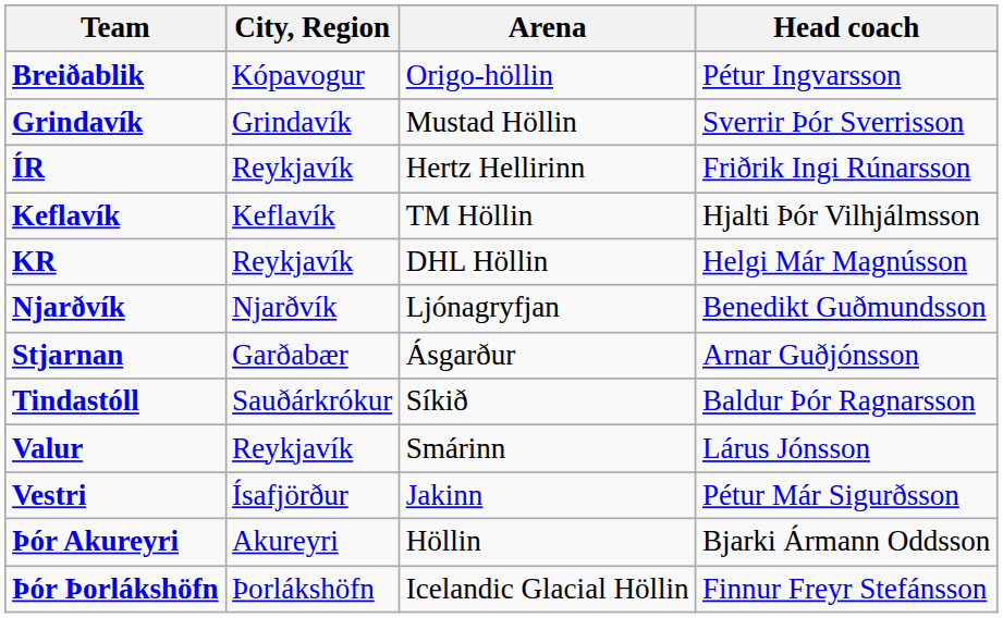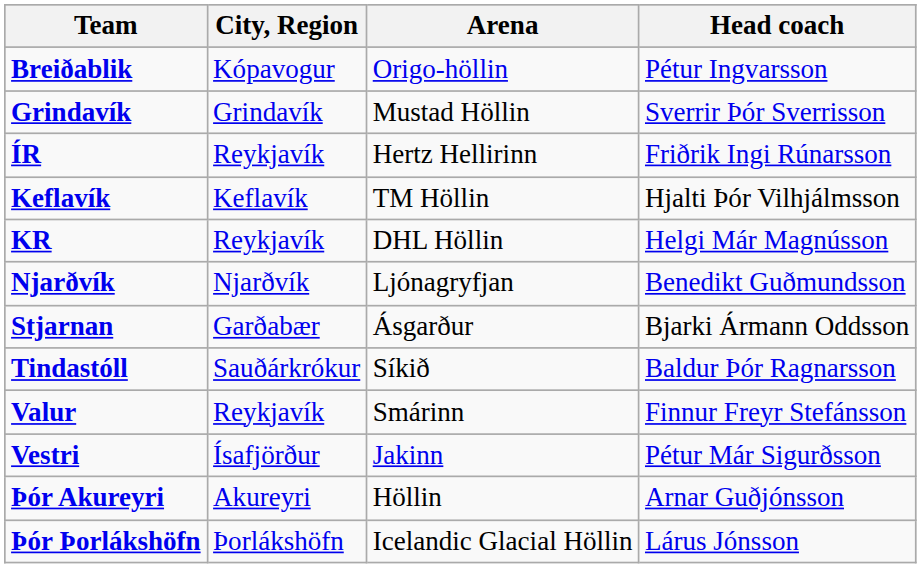Stjarnan | Head coach: Arnar Guðjónsson -> Bjarki Ármann Oddsson
Valur | Head coach: Lárus Jónsson -> Finnur Freyr Stefánsson
Þór Akureyri | Head coach: Bjarki Ármann Oddsson -> Arnar Guðjónsson
Þór Þorlákshöfn | Head coach: Finnur Freyr Stefánsson -> Lárus Jónsson
